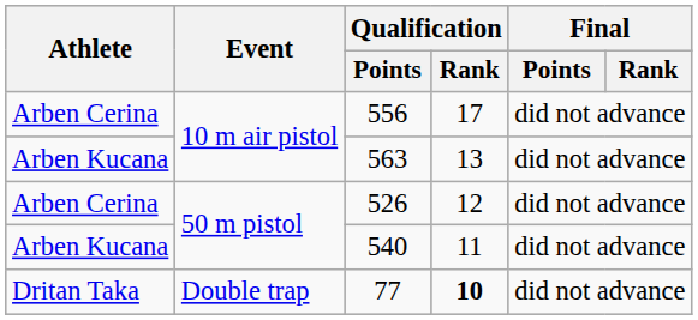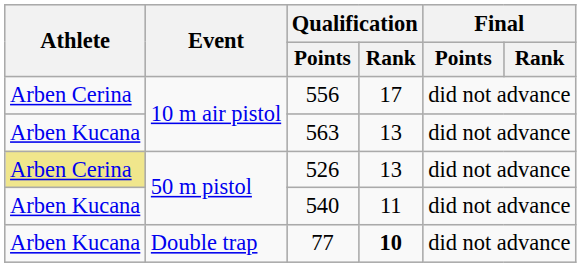526 | Athlete: no background -> khaki background
526 | Qualification / Rank: 12 -> 13
77 | Athlete: Dritan Taka -> Arben Kucana
